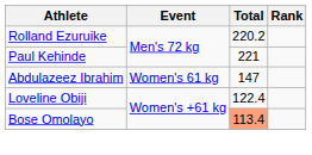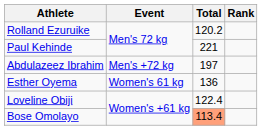Rolland Ezuruike | Total: 220.2 -> 120.2
Abdulazeez Ibrahim | Event: Women's 61 kg -> Men's +72 kg
Abdulazeez Ibrahim | Total: 147 -> 197
+ row: Esther Oyema | Women's 61 kg | 136
